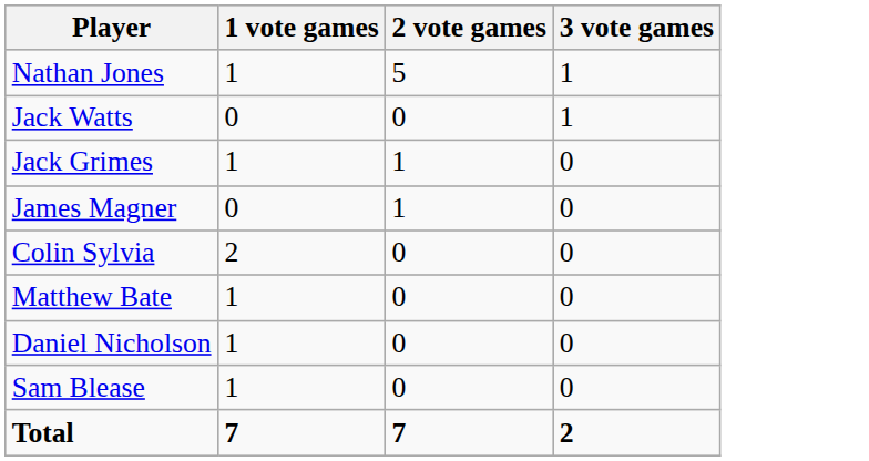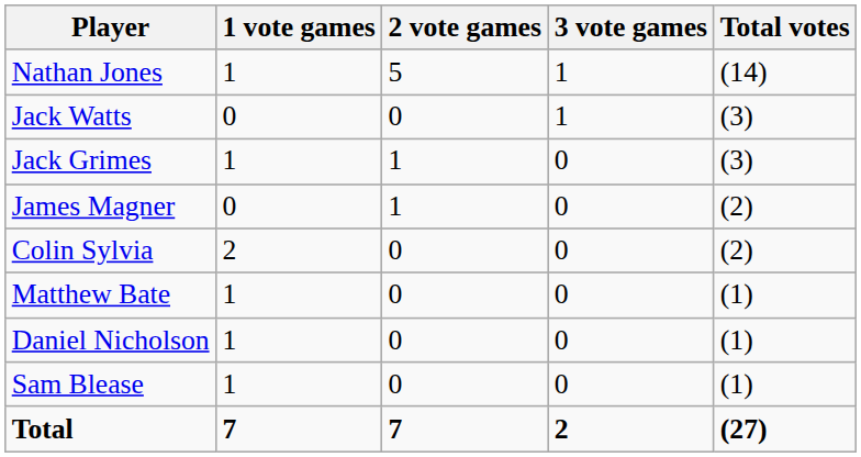+ column: Total votes | (14) | (3) | (3) | (2) | (2) | (1) | (1) | (1) | (27)
